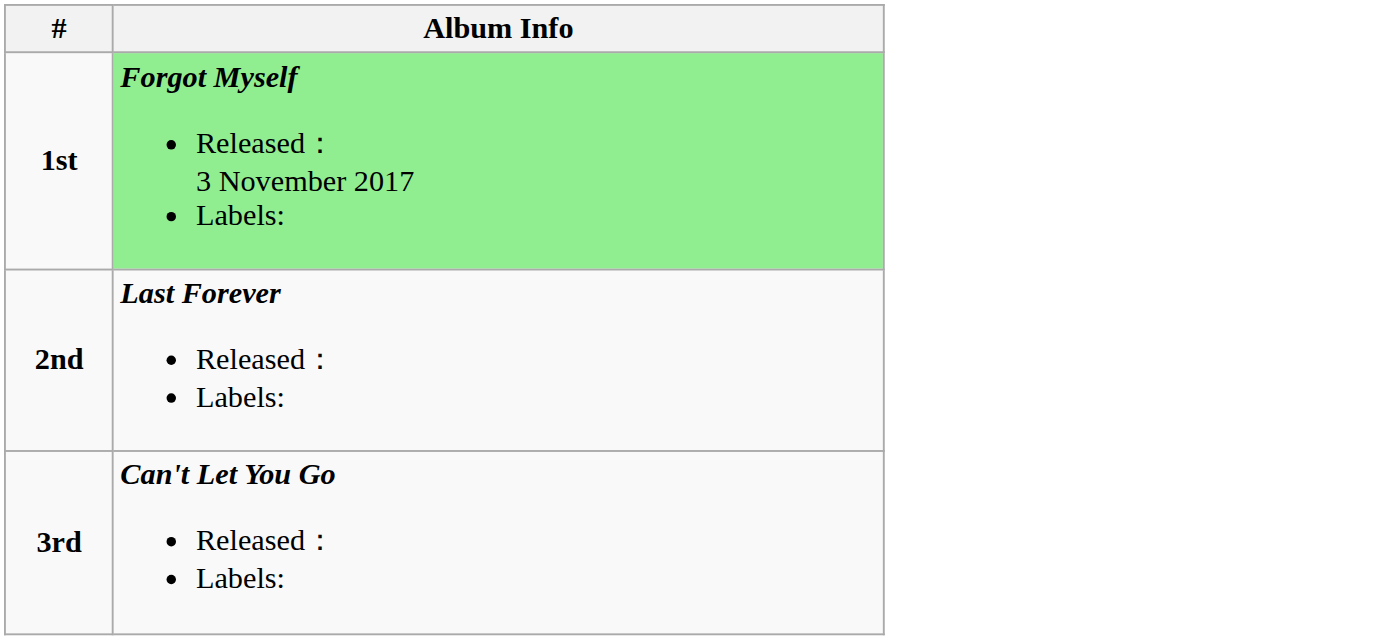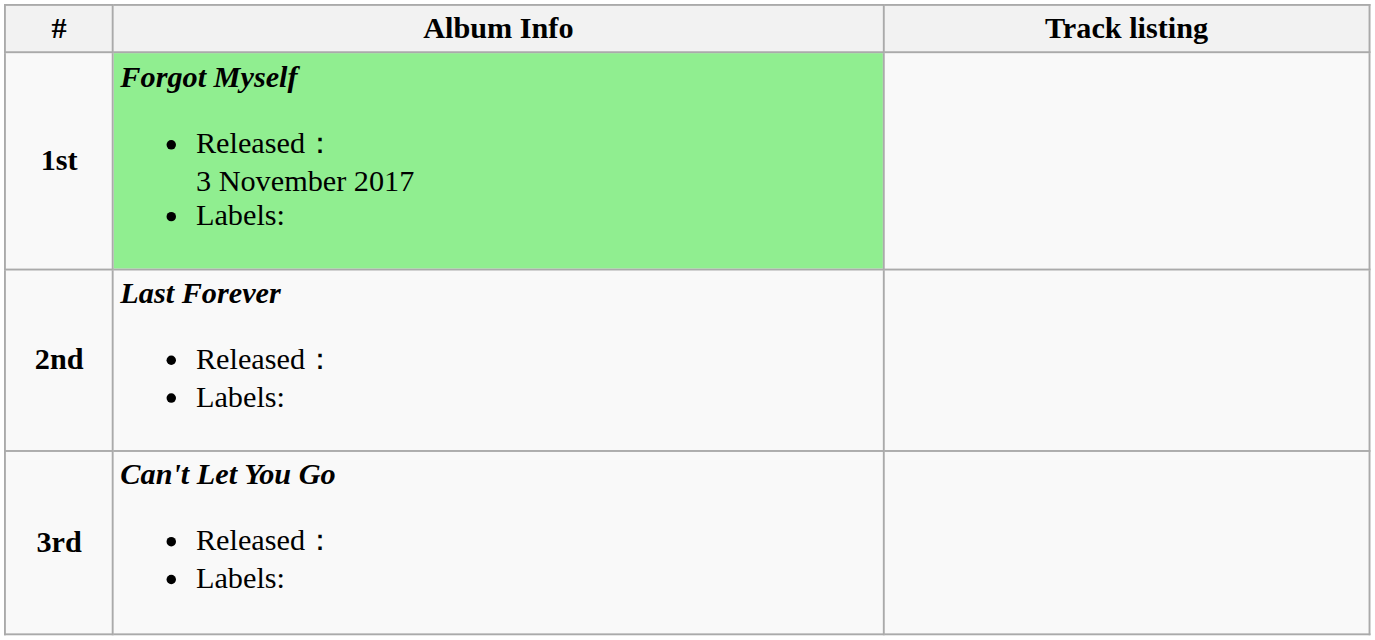+ column: Track listing
